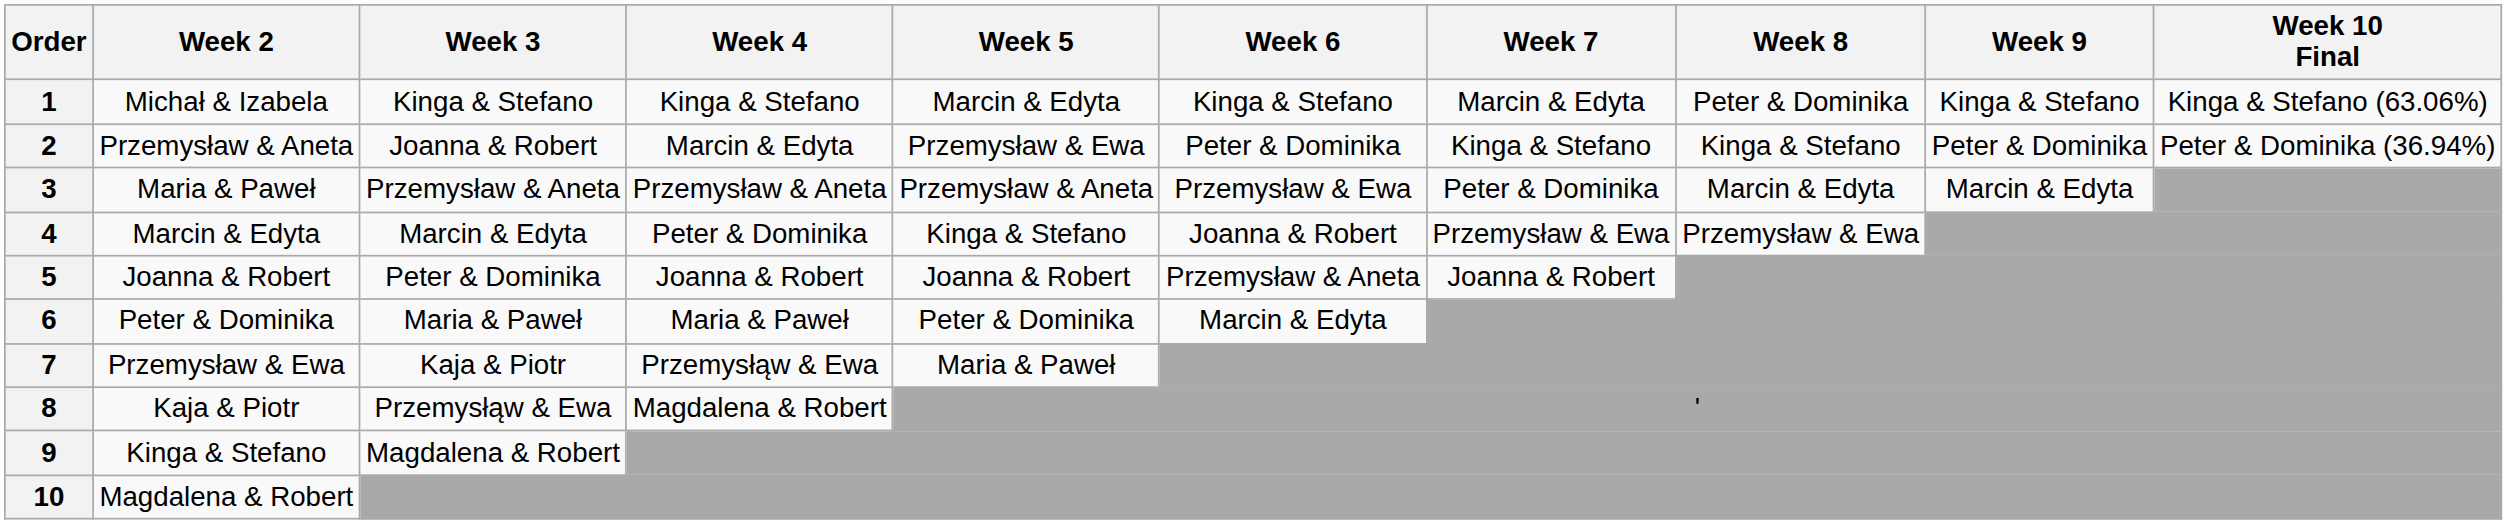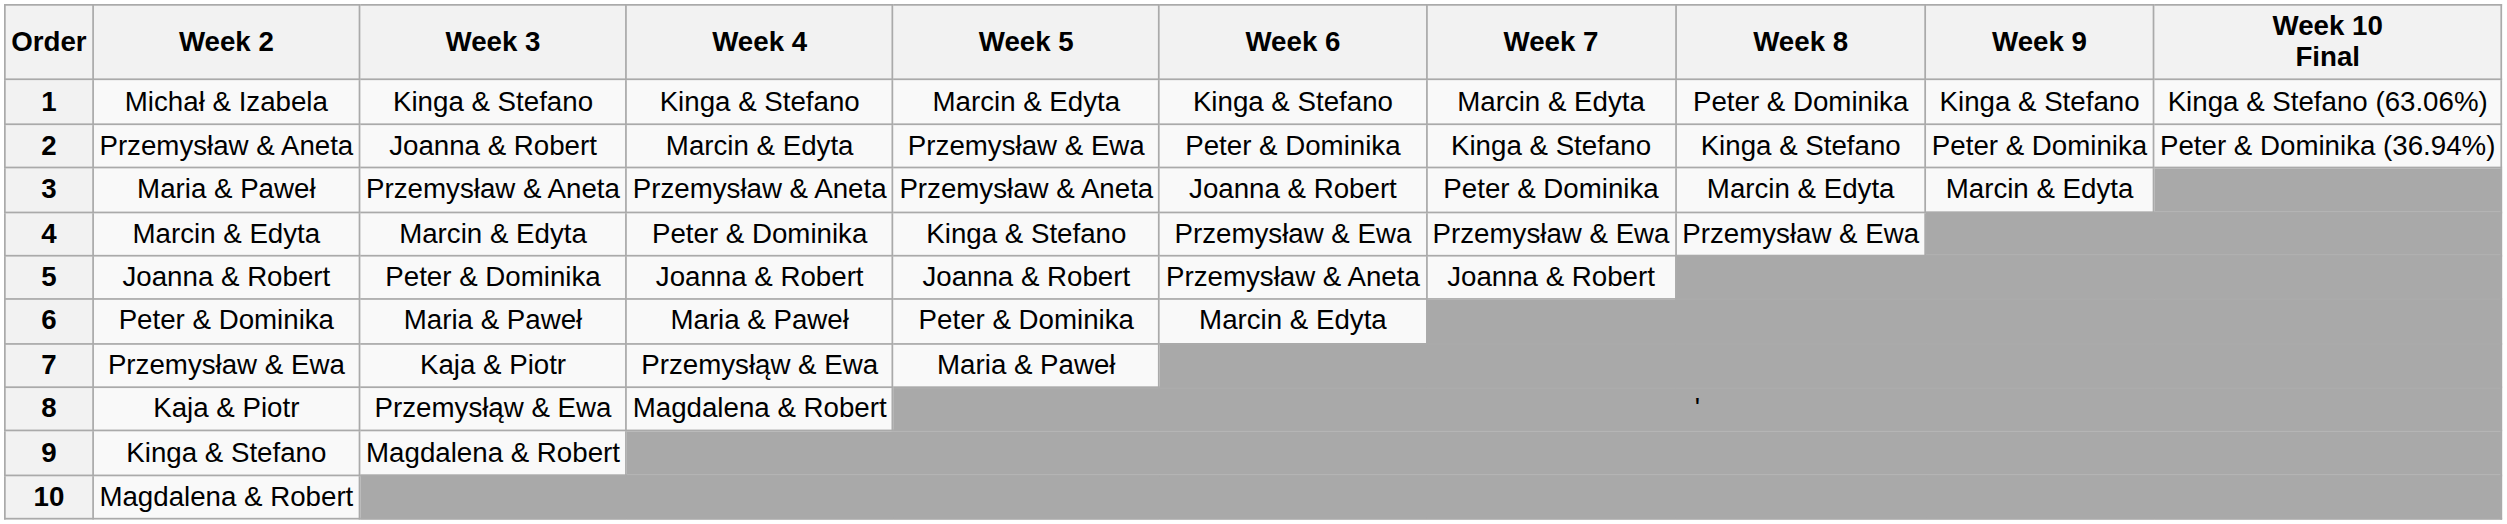3 | Week 6: Przemysław & Ewa -> Joanna & Robert
4 | Week 6: Joanna & Robert -> Przemysław & Ewa
